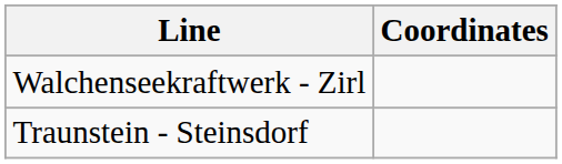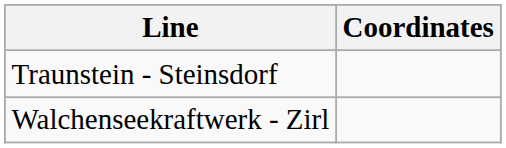rows swapped: Walchenseekraftwerk - Zirl <-> Traunstein - Steinsdorf
